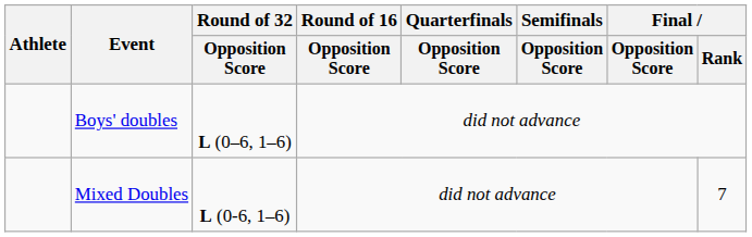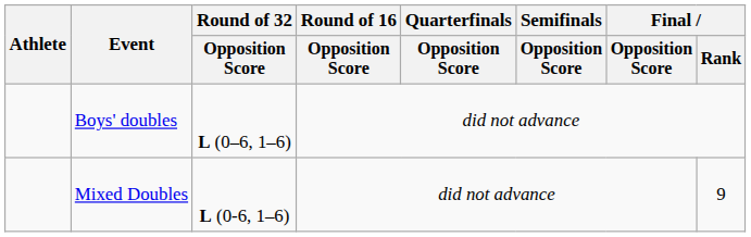Mixed Doubles | Final / Rank: 7 -> 9
